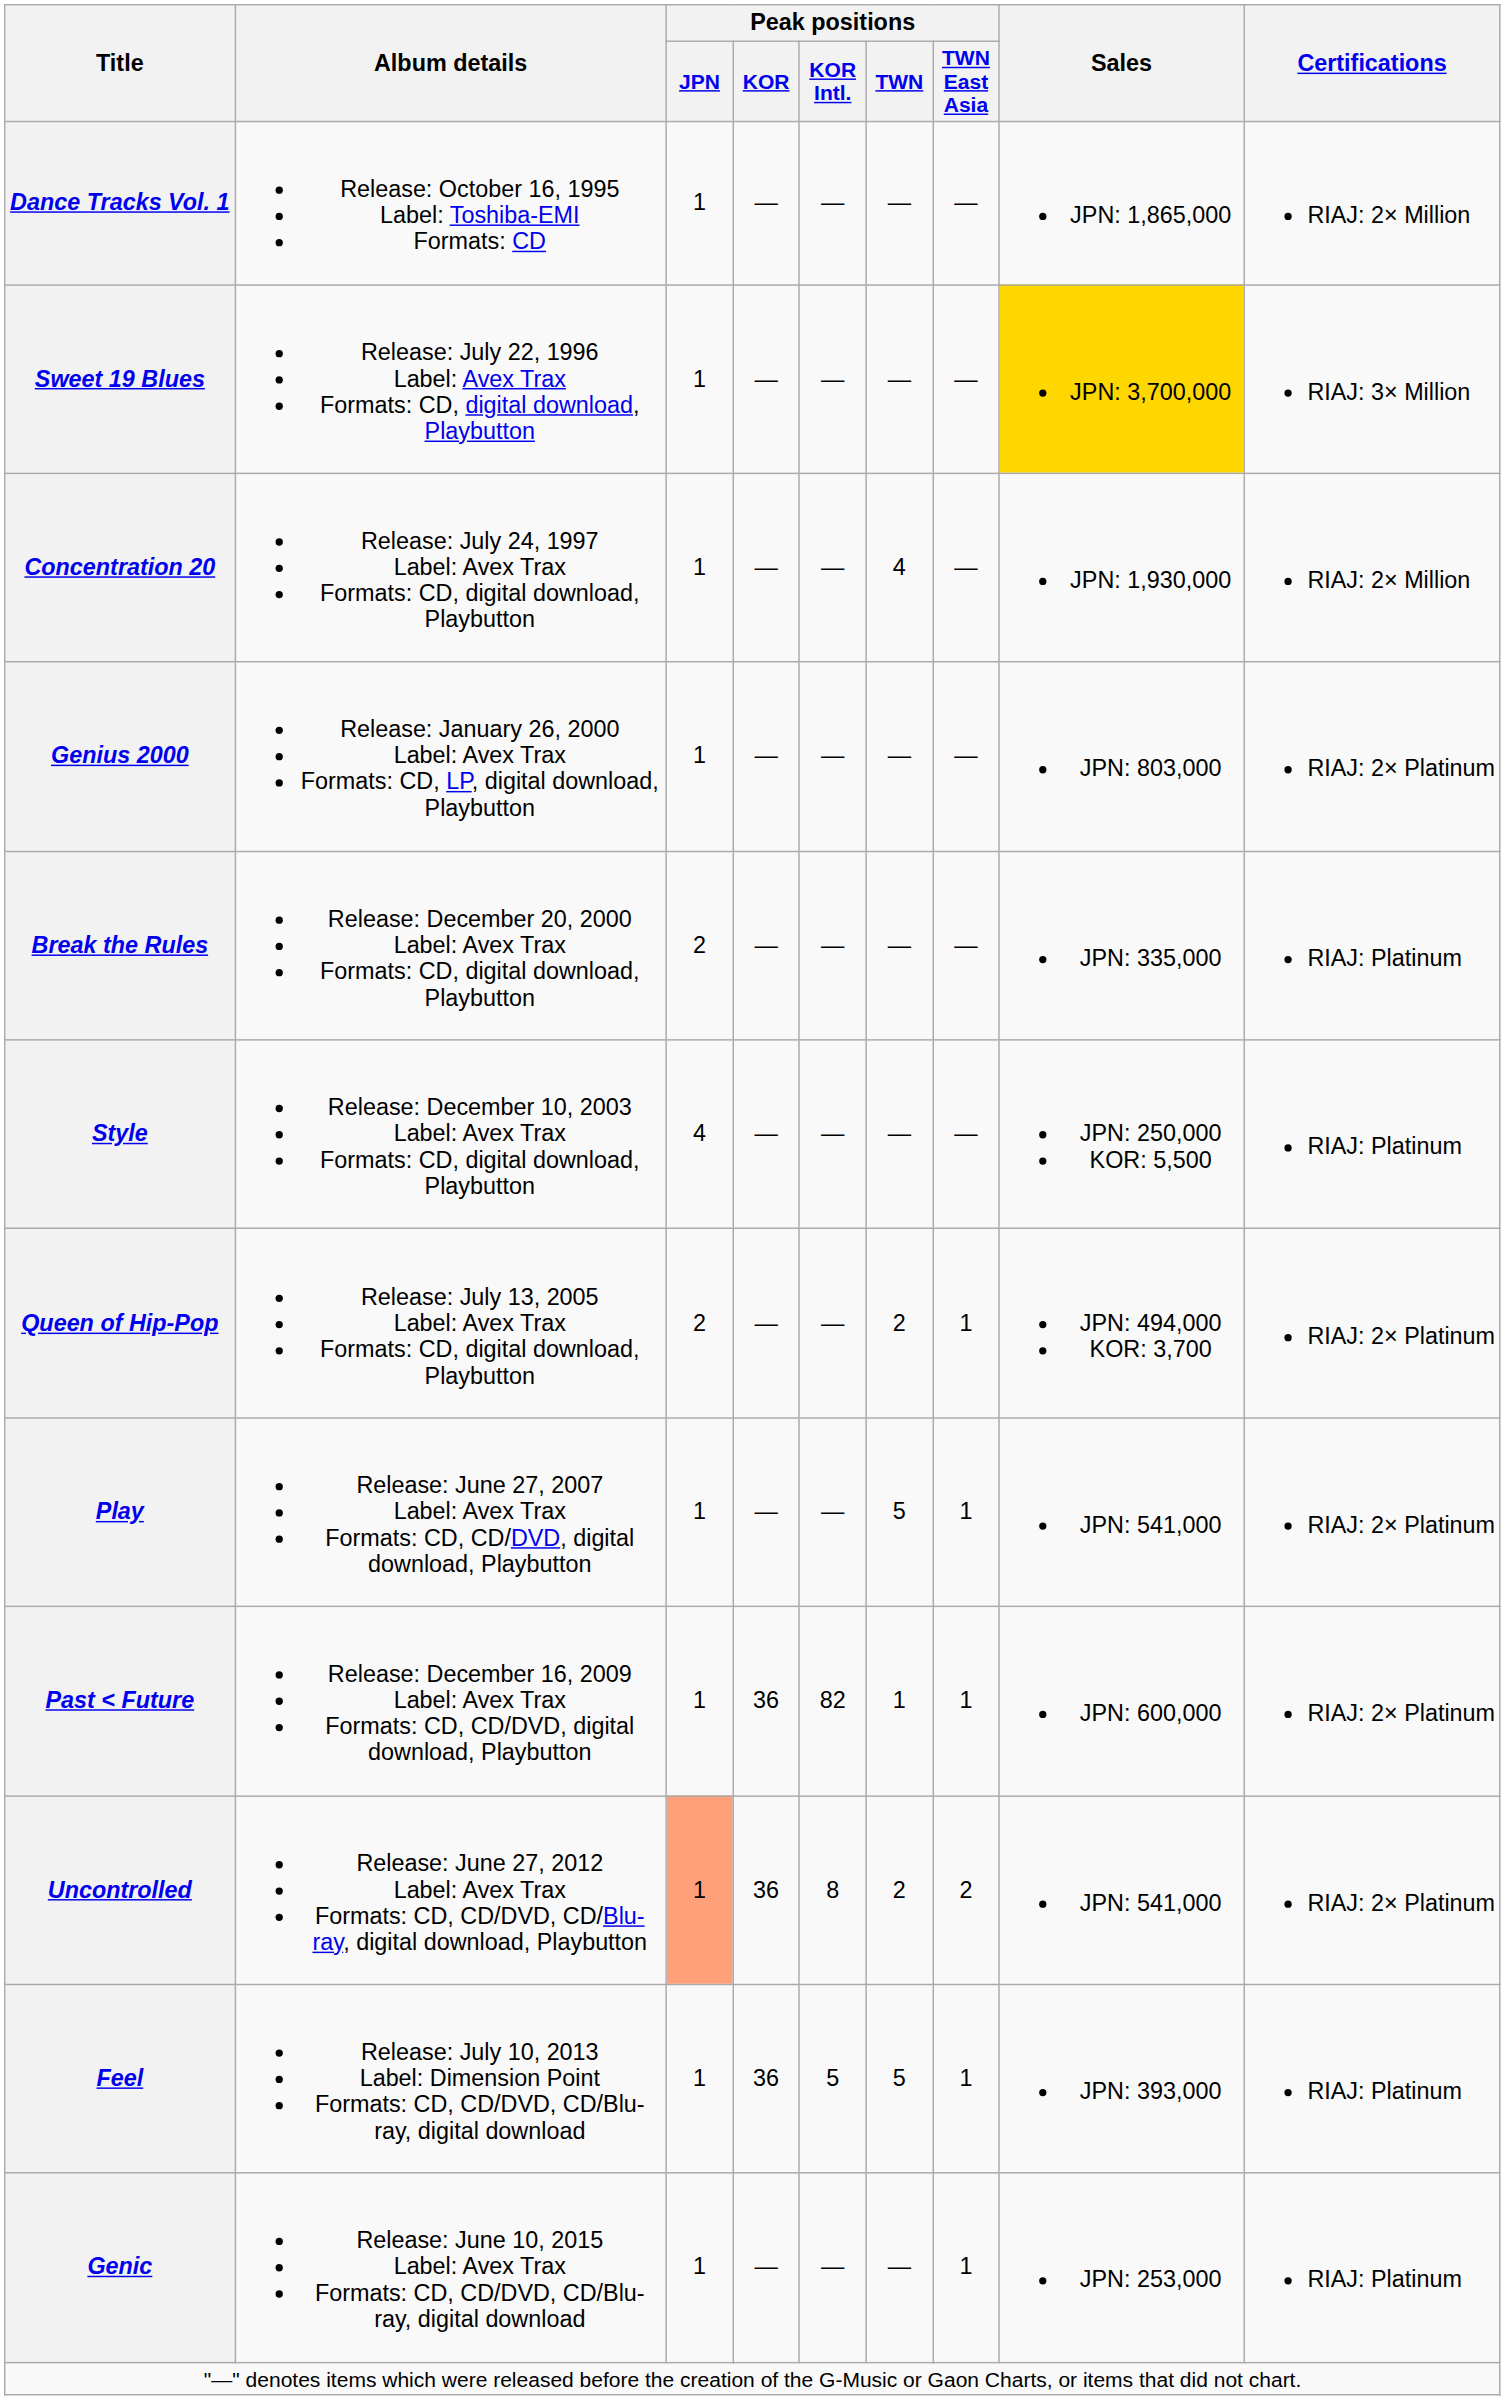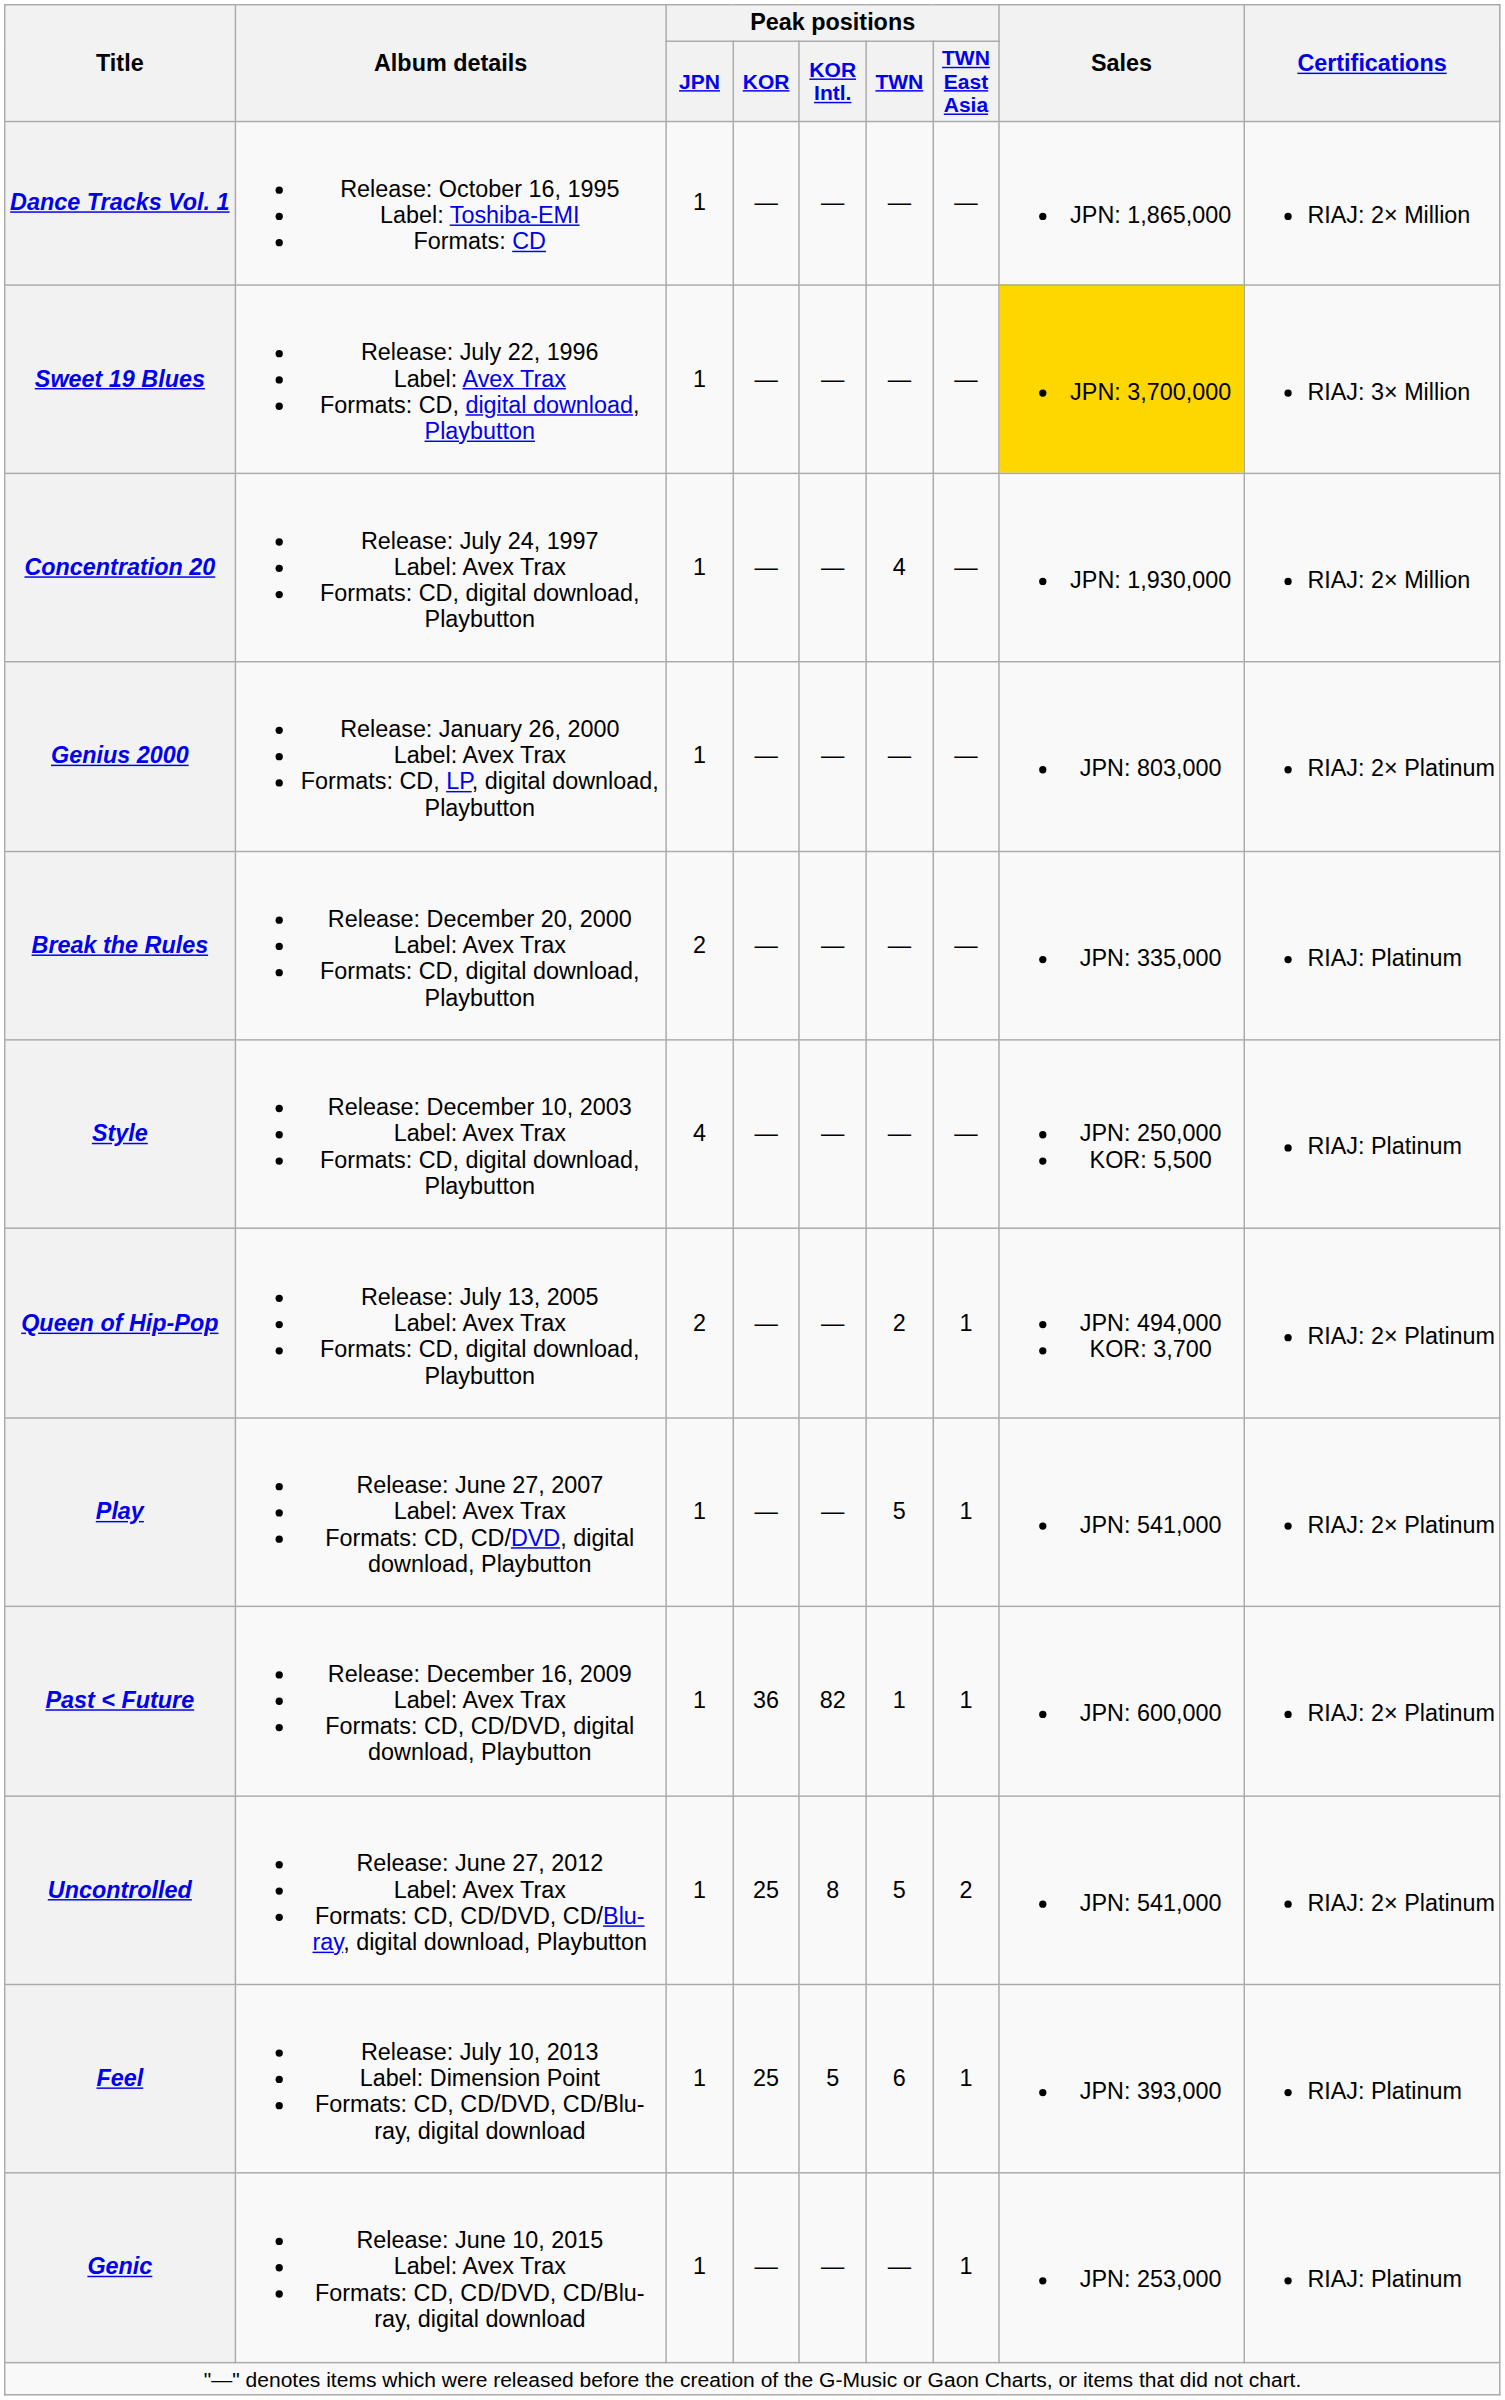Uncontrolled | Peak positions / JPN: lightsalmon background -> no background
Uncontrolled | Peak positions / KOR: 36 -> 25
Uncontrolled | Peak positions / TWN: 2 -> 5
Feel | Peak positions / KOR: 36 -> 25
Feel | Peak positions / TWN: 5 -> 6
